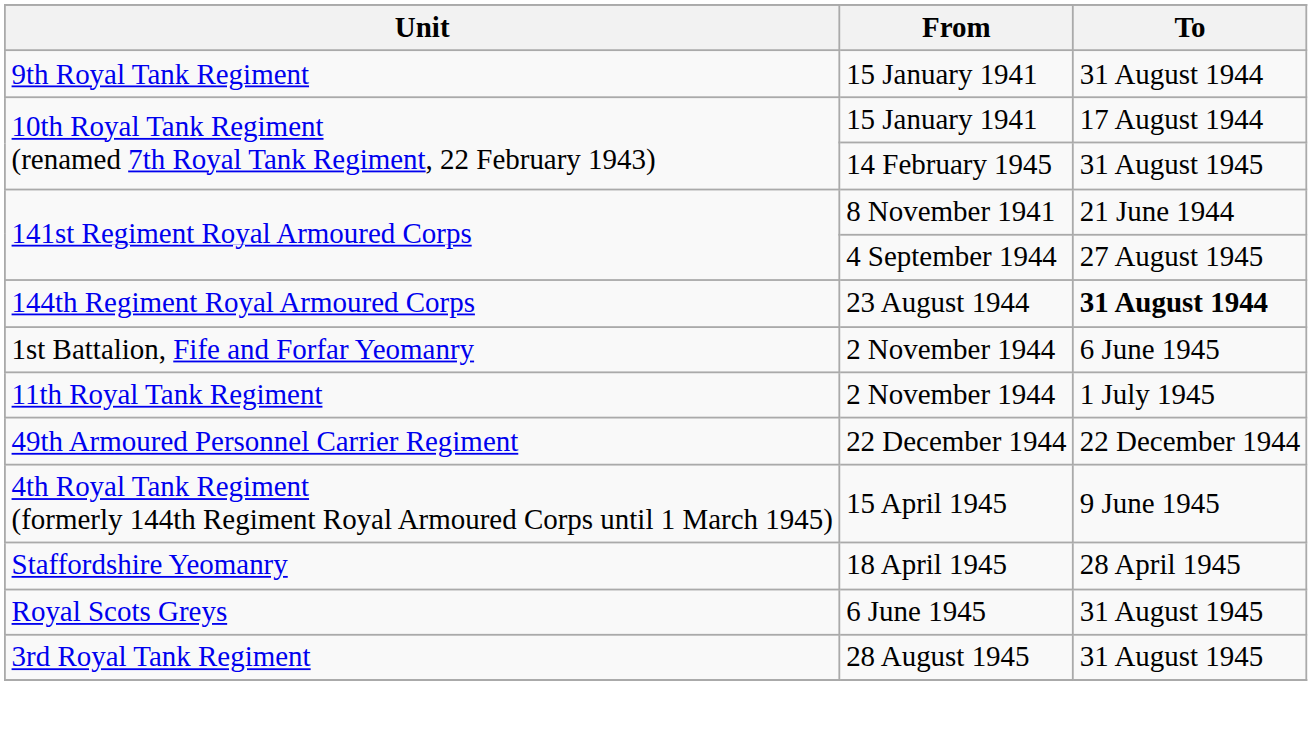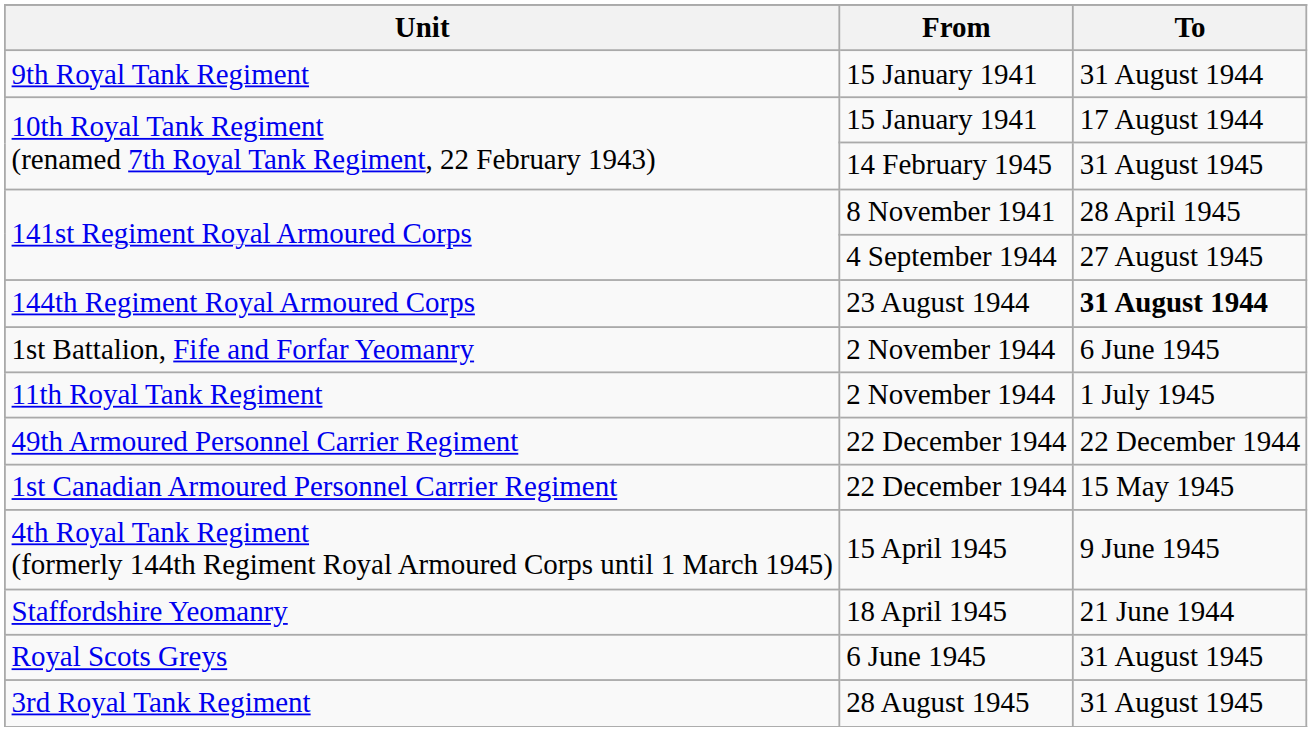141st Regiment Royal Armoured Corps / 8 November 1941 | To: 21 June 1944 -> 28 April 1945
+ row: 1st Canadian Armoured Personnel Carrier Regiment | 22 December 1944 | 15 May 1945
Staffordshire Yeomanry | To: 28 April 1945 -> 21 June 1944
